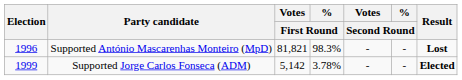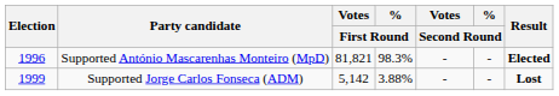Supported António Mascarenhas Monteiro (MpD) | Result: Lost -> Elected
Supported Jorge Carlos Fonseca (ADM) | % / First Round: 3.78% -> 3.88%
Supported Jorge Carlos Fonseca (ADM) | Result: Elected -> Lost
